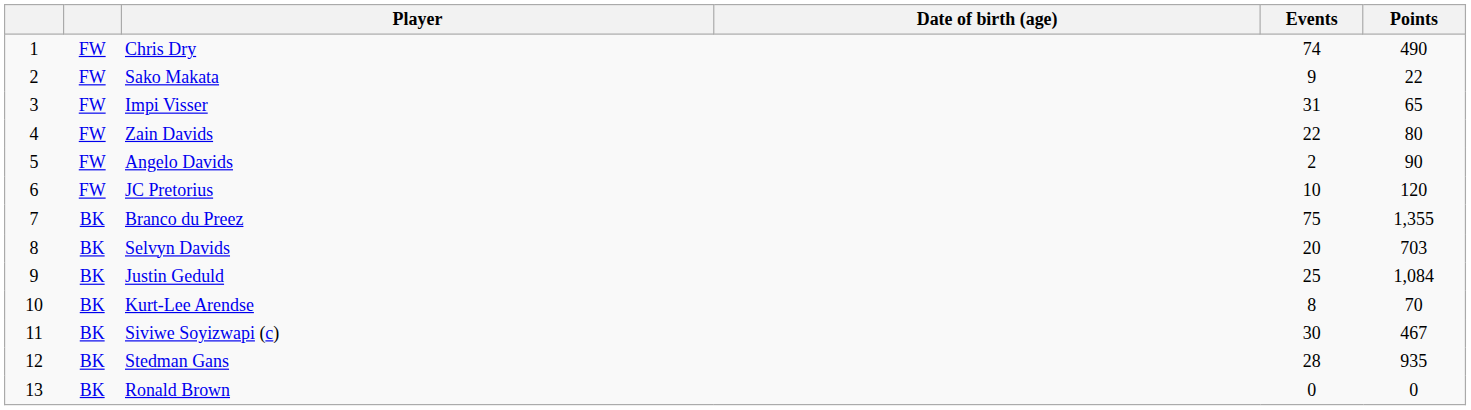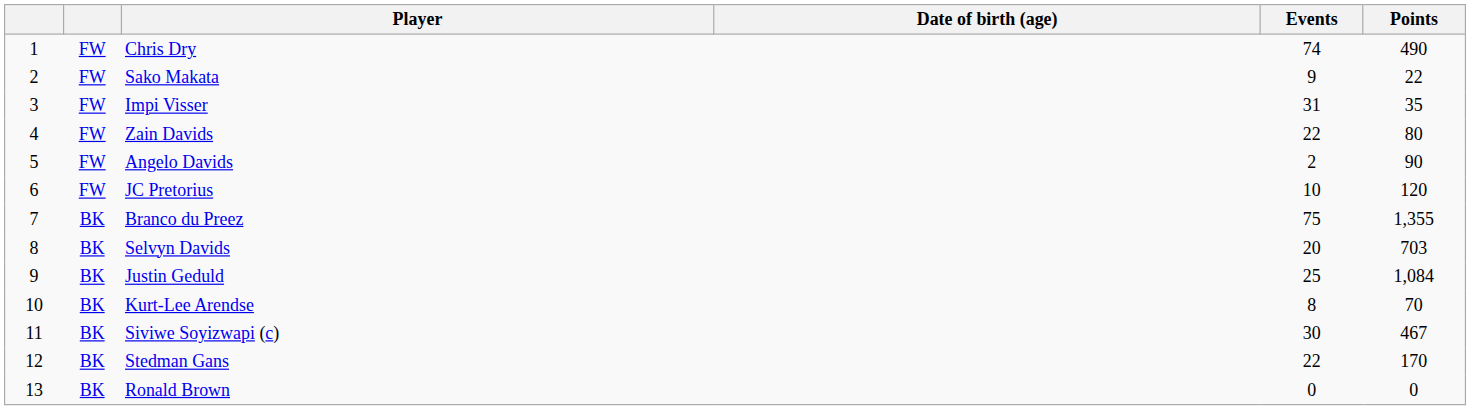Impi Visser | Points: 65 -> 35
Stedman Gans | Events: 28 -> 22
Stedman Gans | Points: 935 -> 170
